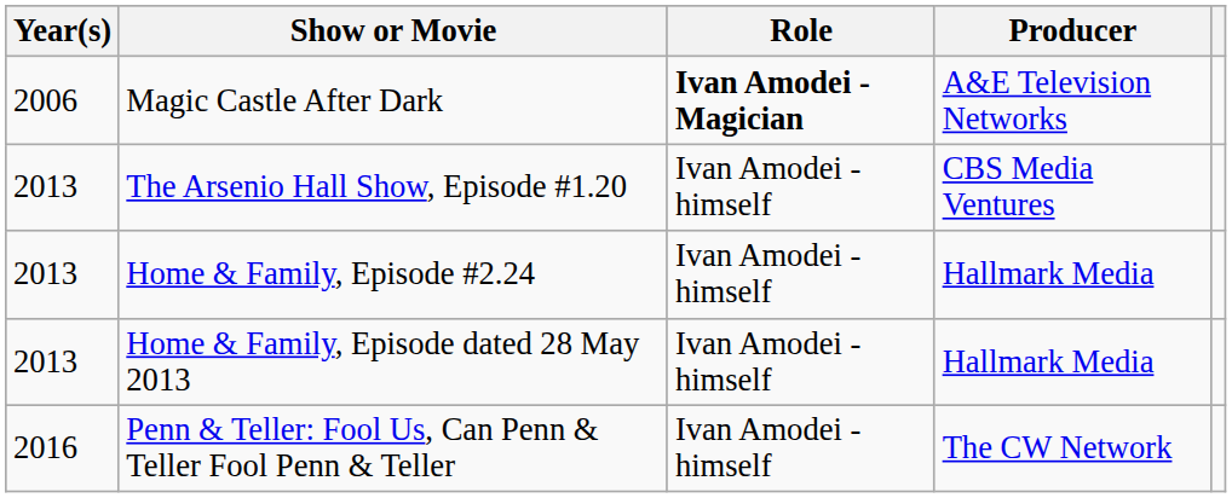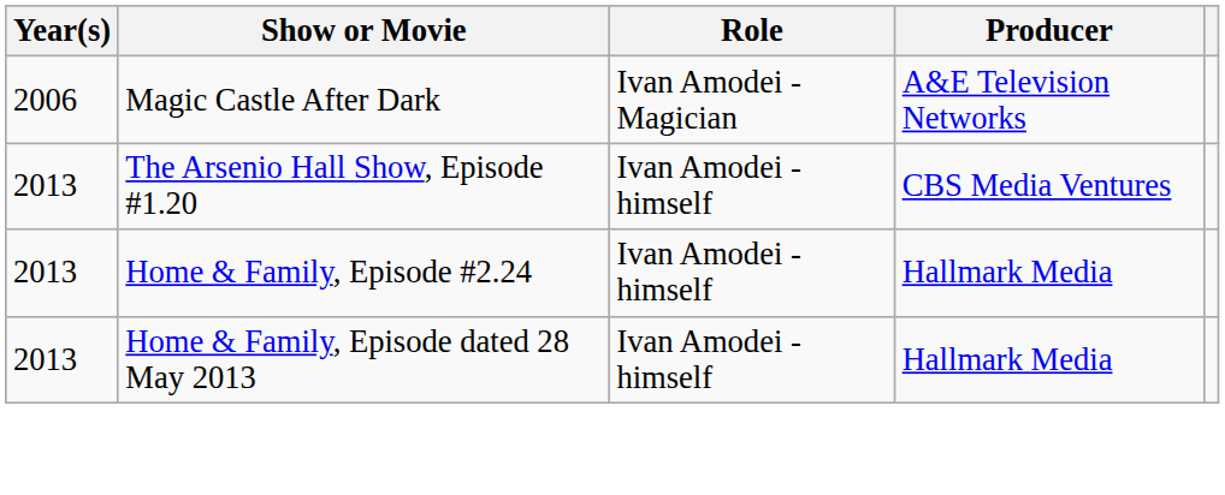Magic Castle After Dark | Role: bold -> normal
- row: 2016 | Penn & Teller: Fool Us, Can Penn & Teller Fool Penn & Teller | Ivan Amodei - himself | The CW Network
